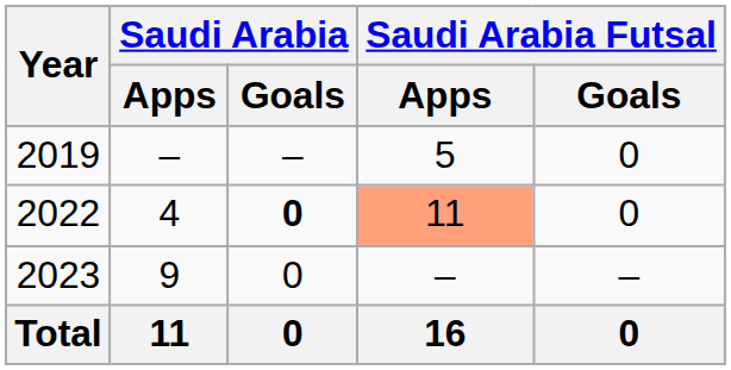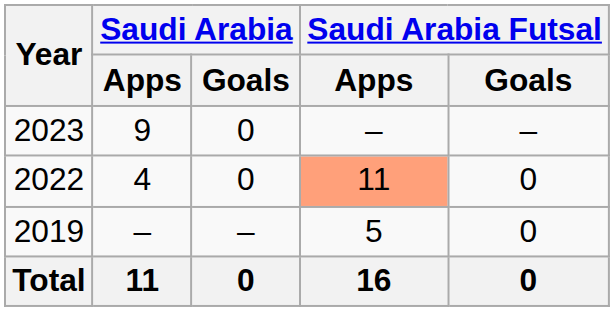rows swapped: 2019 <-> 2023
2022 | Saudi Arabia / Goals: bold -> normal
